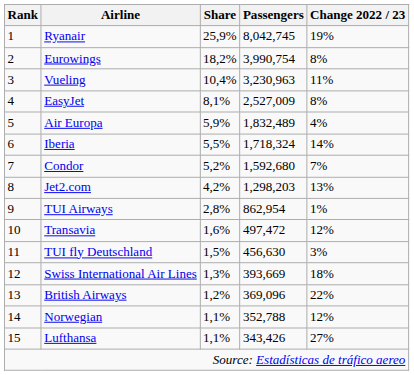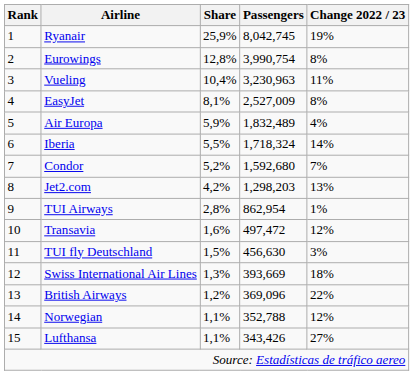Eurowings | Share: 18,2% -> 12,8%
